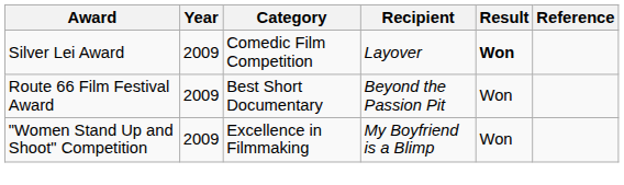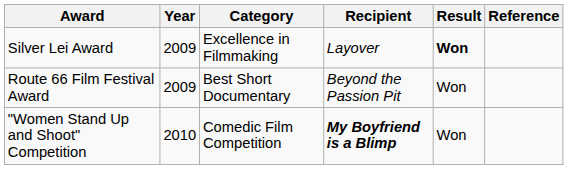Silver Lei Award | Category: Comedic Film Competition -> Excellence in Filmmaking
"Women Stand Up and Shoot" Competition | Year: 2009 -> 2010
"Women Stand Up and Shoot" Competition | Category: Excellence in Filmmaking -> Comedic Film Competition
"Women Stand Up and Shoot" Competition | Recipient: normal -> bold
